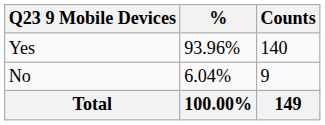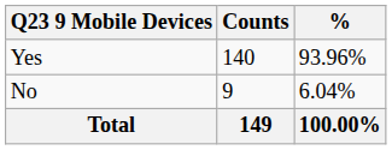columns swapped: Counts <-> %
